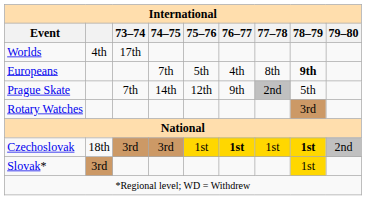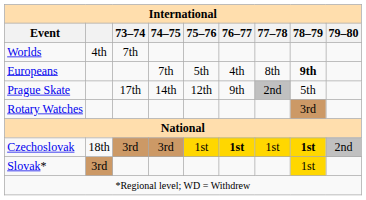Worlds | 73–74: 17th -> 7th
Prague Skate | 73–74: 7th -> 17th
